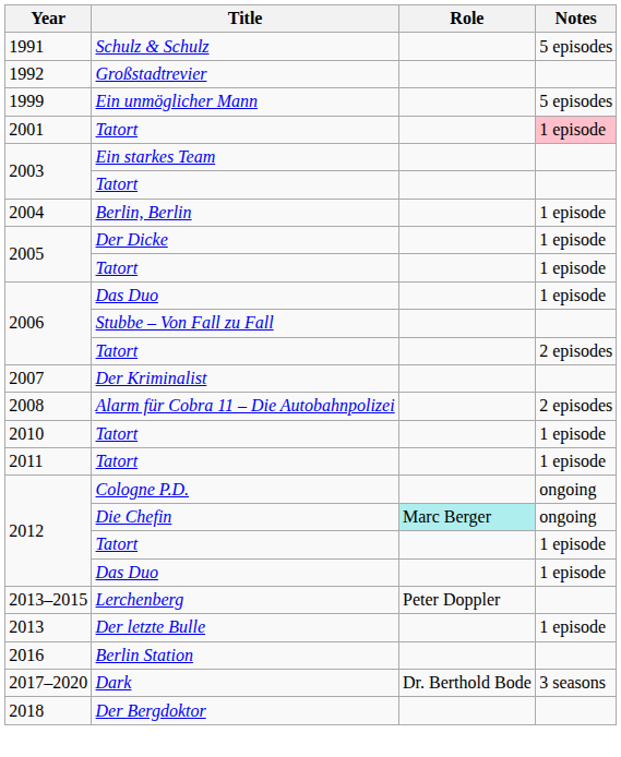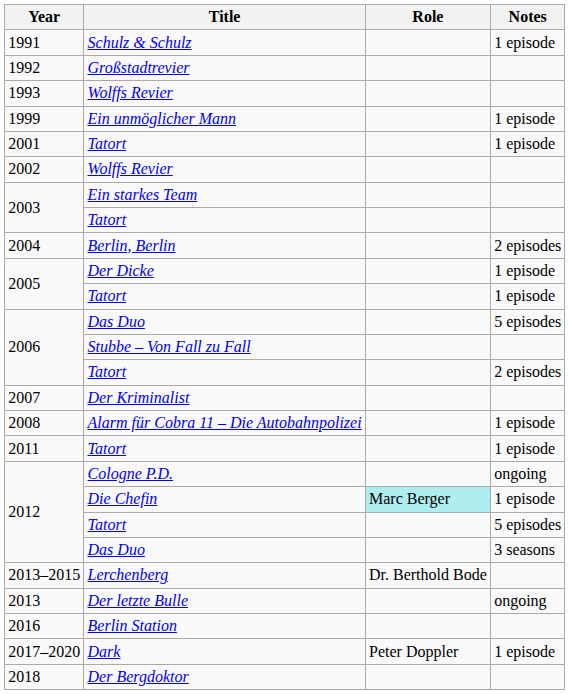1991 | Notes: 5 episodes -> 1 episode
+ row: 1993 | Wolffs Revier
1999 | Notes: 5 episodes -> 1 episode
2001 | Notes: pink background -> no background
+ row: 2002 | Wolffs Revier
2004 | Notes: 1 episode -> 2 episodes
2006 / Das Duo | Notes: 1 episode -> 5 episodes
2008 | Notes: 2 episodes -> 1 episode
- row: 2010 | Tatort | 1 episode
2012 / Die Chefin | Notes: ongoing -> 1 episode
2012 / Tatort | Notes: 1 episode -> 5 episodes
2012 / Das Duo | Notes: 1 episode -> 3 seasons
2013–2015 | Role: Peter Doppler -> Dr. Berthold Bode
2013 | Notes: 1 episode -> ongoing
2017–2020 | Role: Dr. Berthold Bode -> Peter Doppler
2017–2020 | Notes: 3 seasons -> 1 episode
